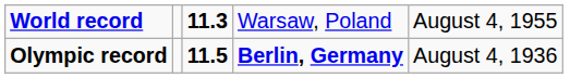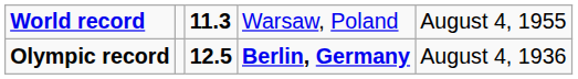Olympic record | column 3: 11.5 -> 12.5
